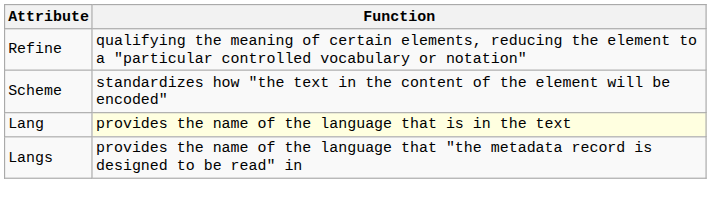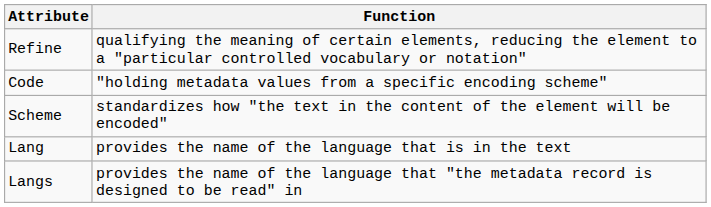+ row: Code | "holding metadata values from a specific encoding scheme"
Lang | Function: lightyellow background -> no background
